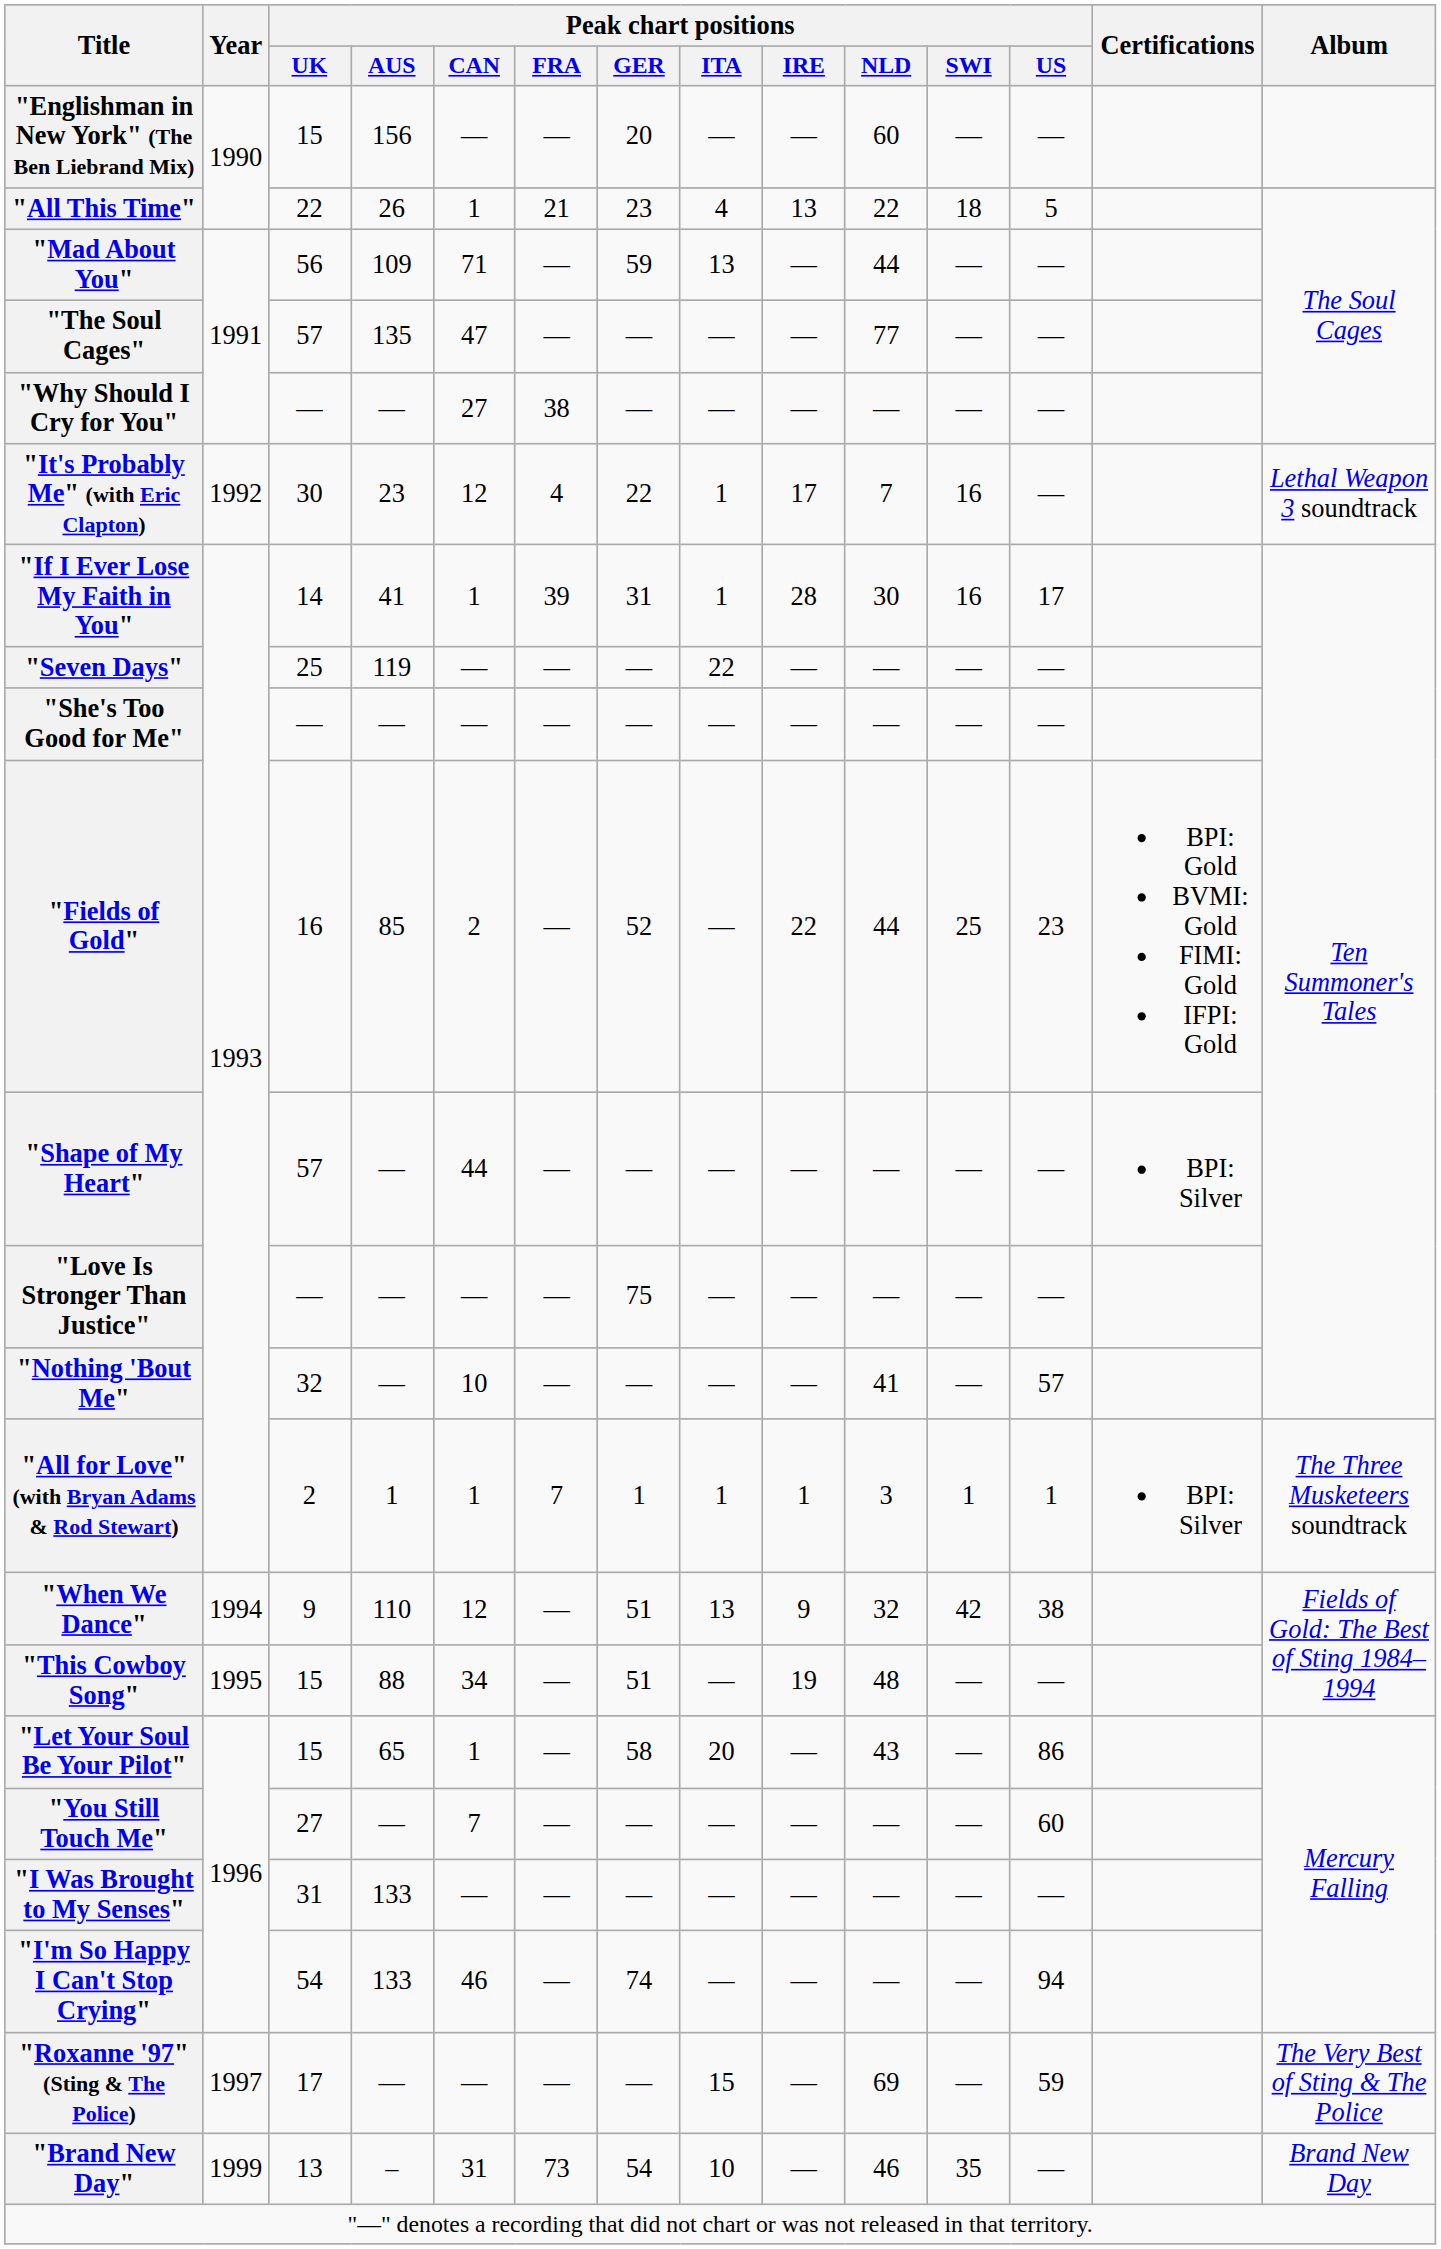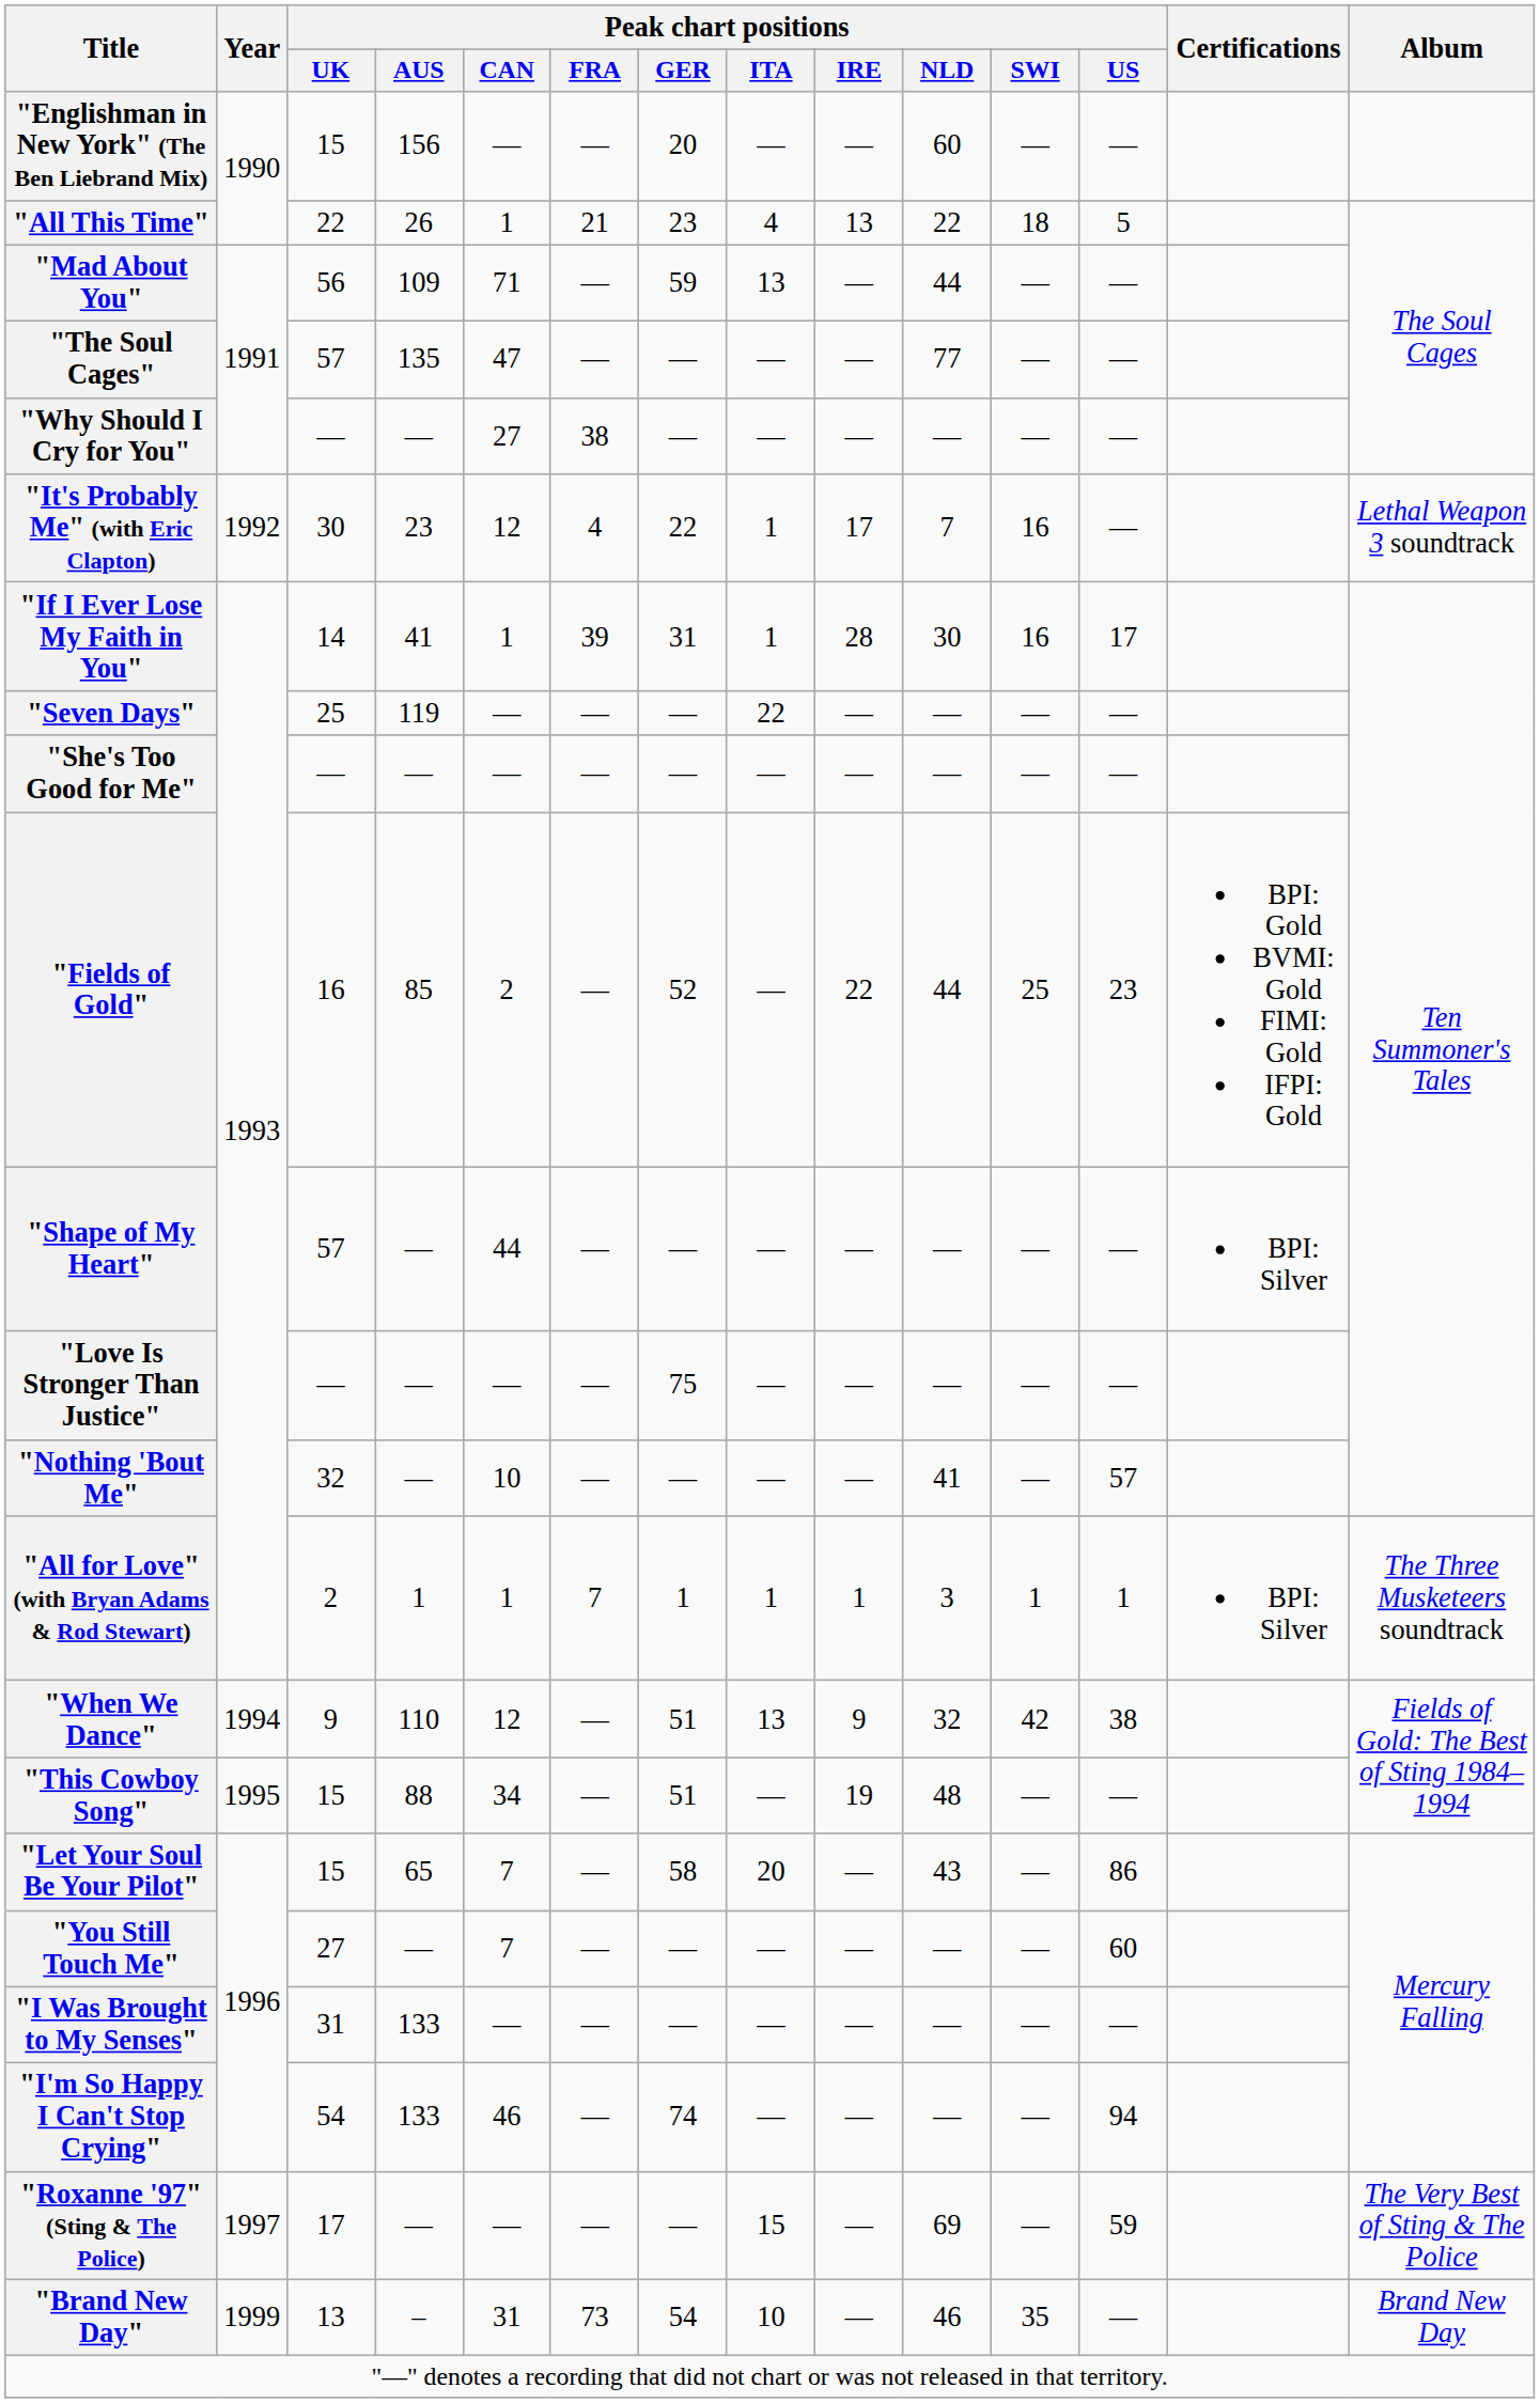"Let Your Soul Be Your Pilot" | Peak chart positions / CAN: 1 -> 7
